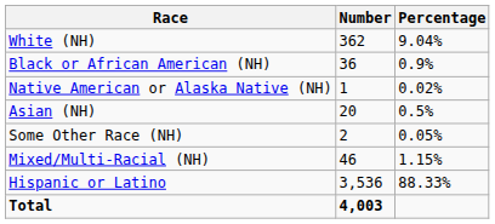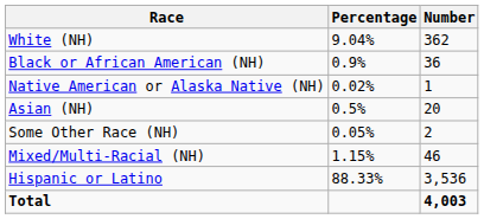columns swapped: Number <-> Percentage
